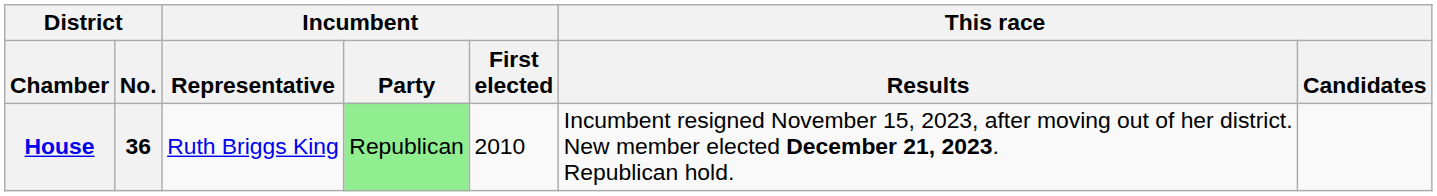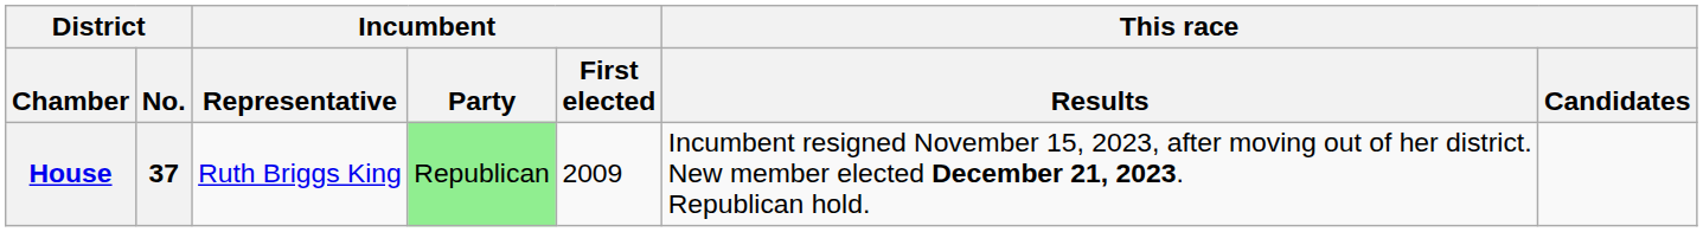House | District / No.: 36 -> 37
House | Incumbent / First elected: 2010 -> 2009
